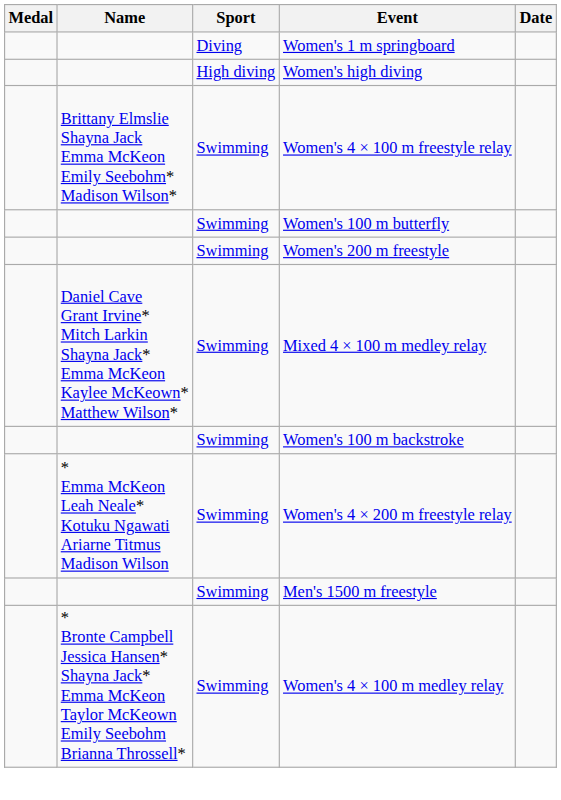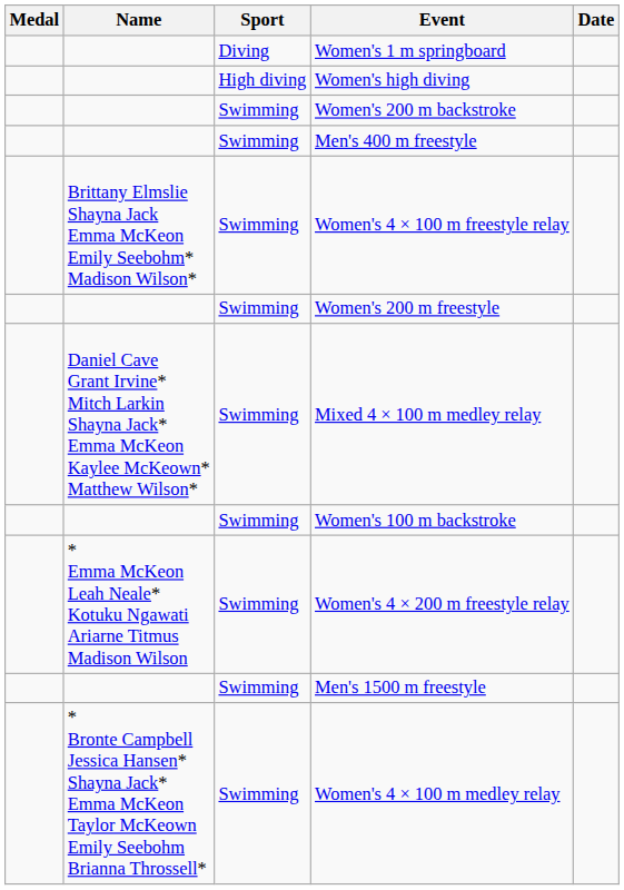+ row: Swimming | Women's 200 m backstroke
+ row: Swimming | Men's 400 m freestyle
- row: Swimming | Women's 100 m butterfly
